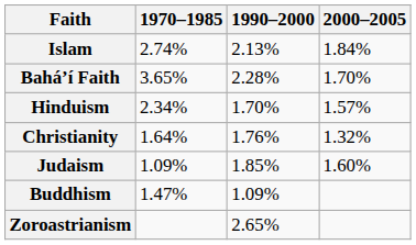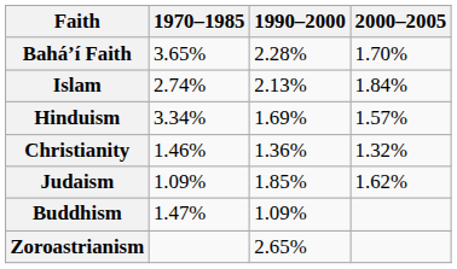rows swapped: Islam <-> Baháʼí Faith
Hinduism | 1970–1985: 2.34% -> 3.34%
Hinduism | 1990–2000: 1.70% -> 1.69%
Christianity | 1970–1985: 1.64% -> 1.46%
Christianity | 1990–2000: 1.76% -> 1.36%
Judaism | 2000–2005: 1.60% -> 1.62%
